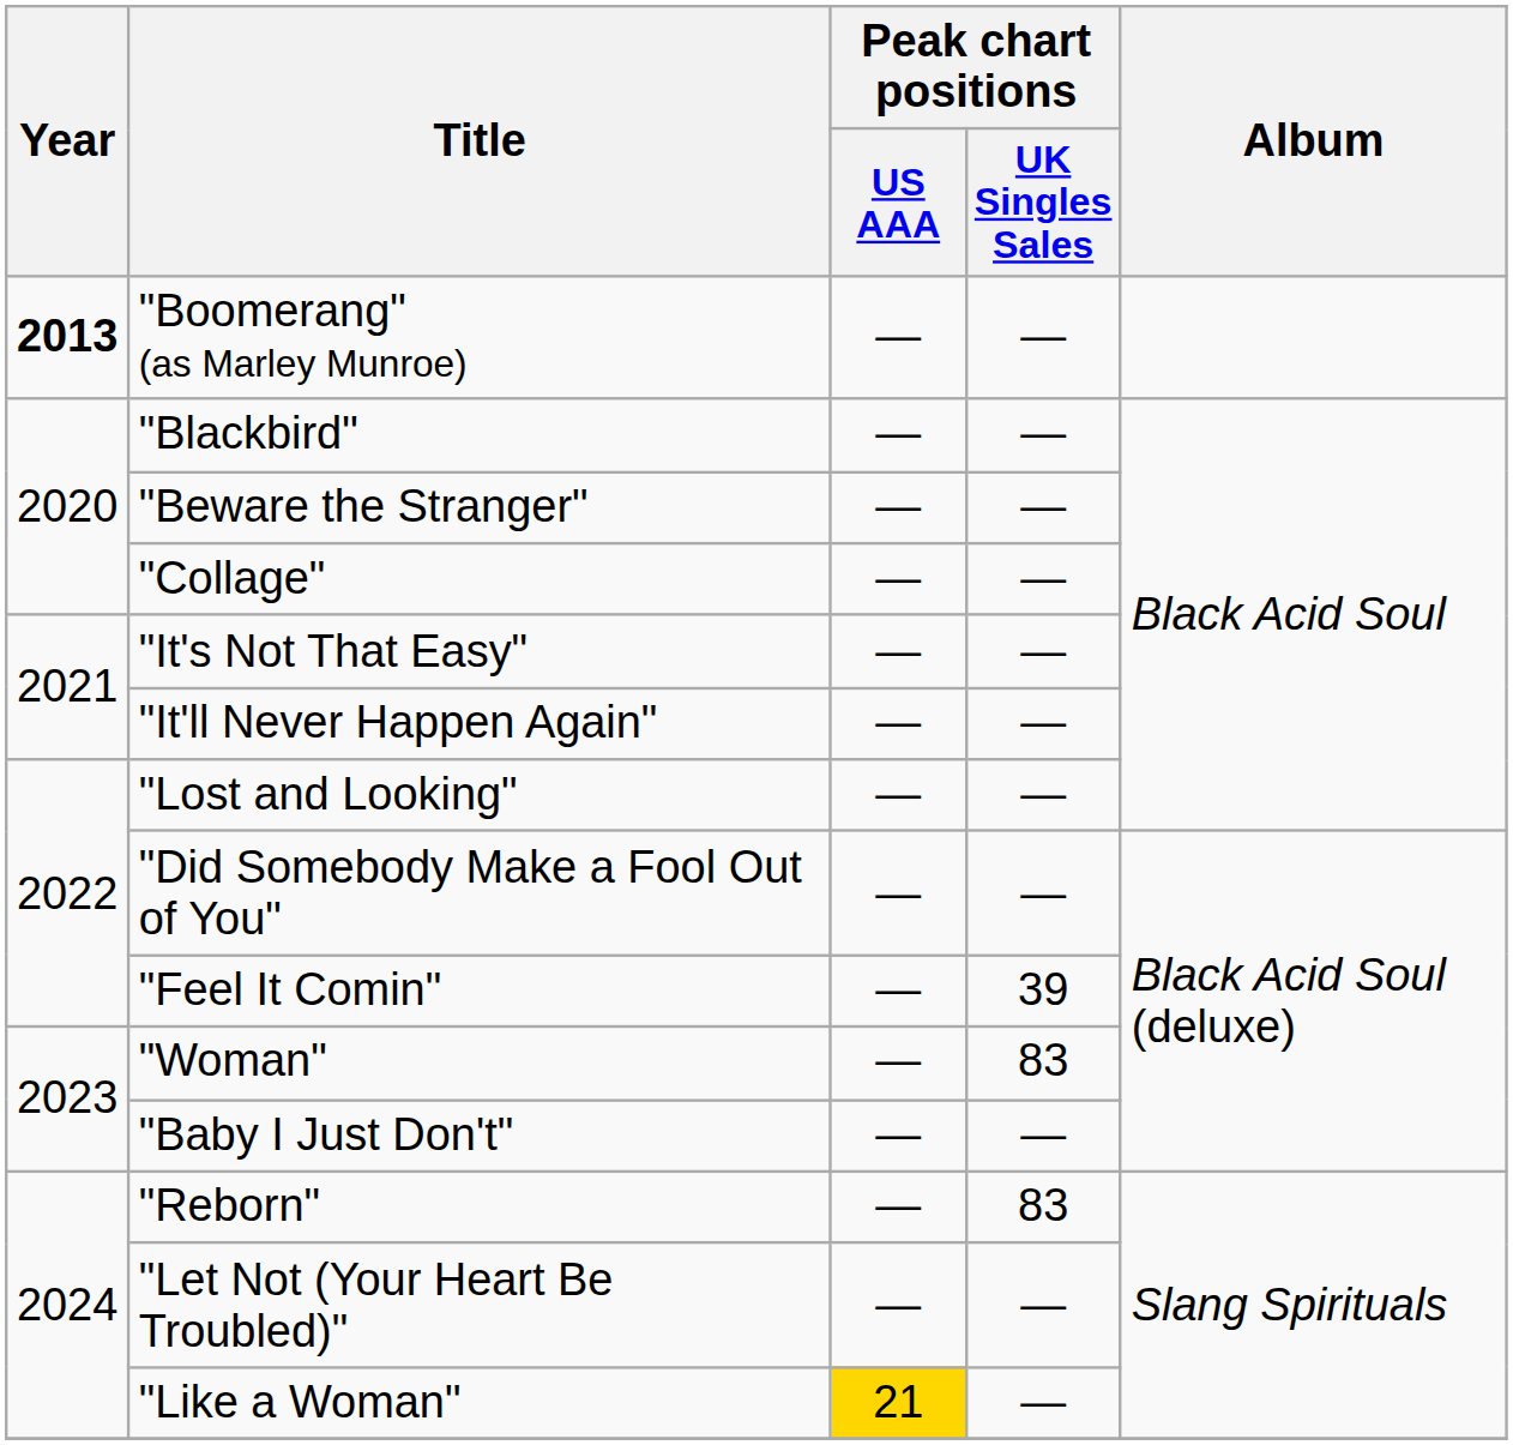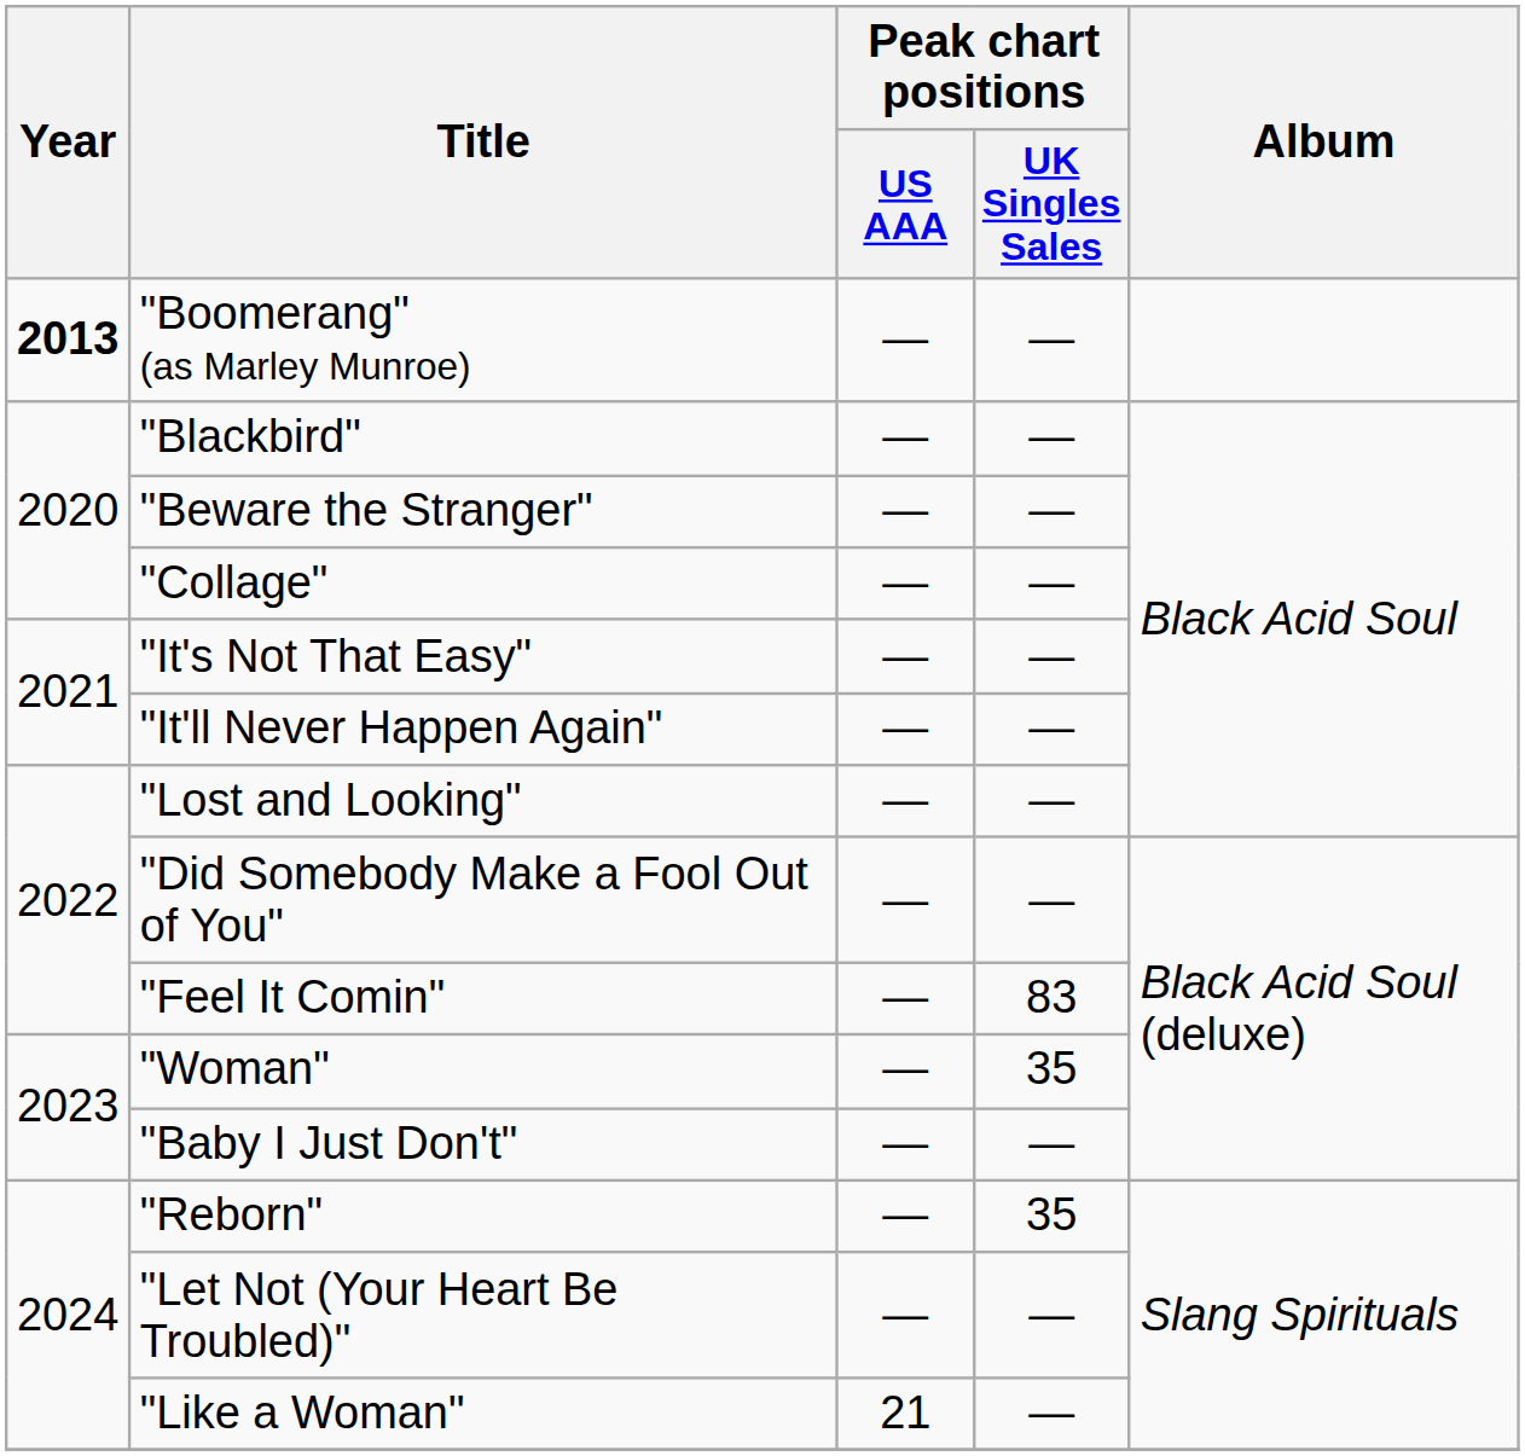"Feel It Comin" | Peak chart positions / UK Singles Sales: 39 -> 83
"Woman" | Peak chart positions / UK Singles Sales: 83 -> 35
"Reborn" | Peak chart positions / UK Singles Sales: 83 -> 35
"Like a Woman" | Peak chart positions / US AAA: gold background -> no background
